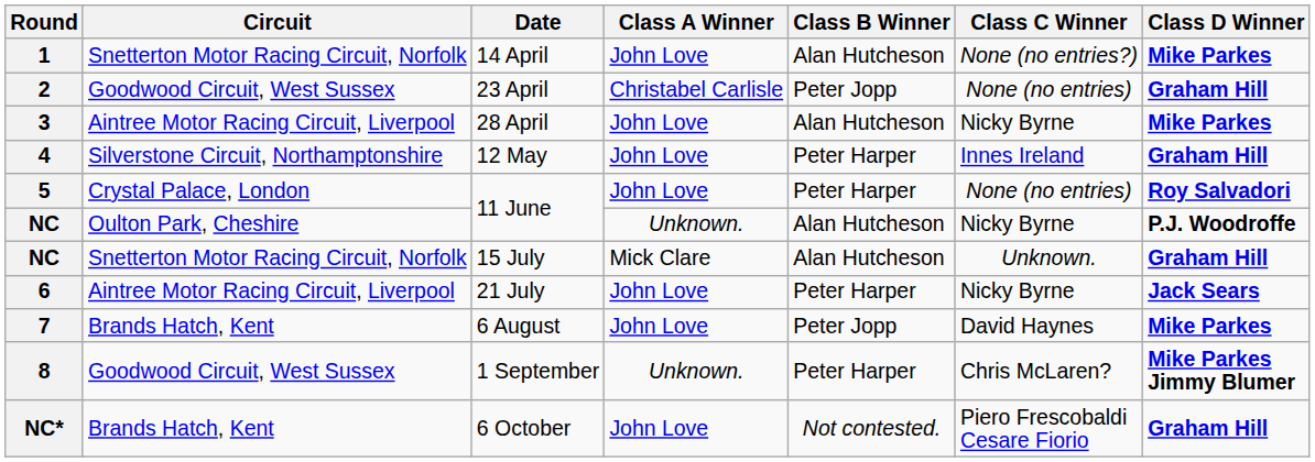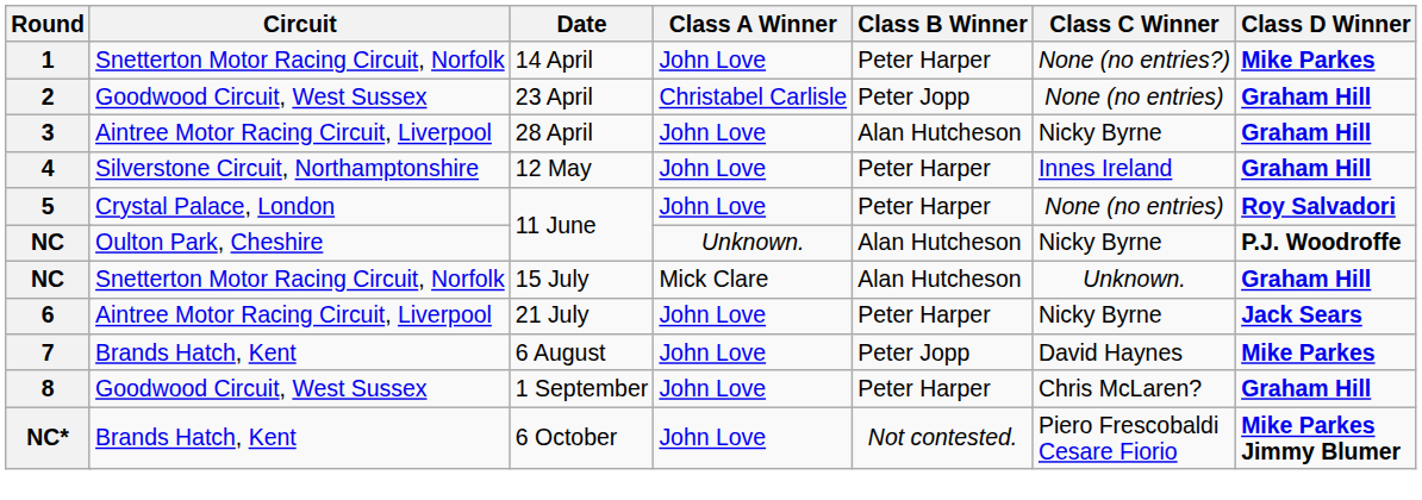1 | Class B Winner: Alan Hutcheson -> Peter Harper
3 | Class D Winner: Mike Parkes -> Graham Hill
8 | Class A Winner: Unknown. -> John Love
8 | Class D Winner: Mike Parkes Jimmy Blumer -> Graham Hill
NC* | Class D Winner: Graham Hill -> Mike Parkes Jimmy Blumer
